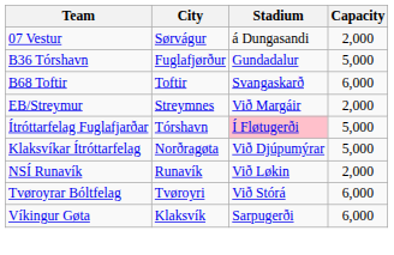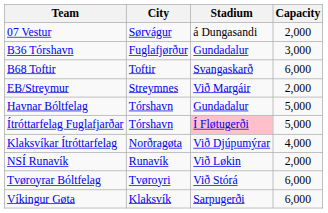B36 Tórshavn | Capacity: 5,000 -> 3,000
+ row: Havnar Bóltfelag | Tórshavn | Gundadalur | 5,000
Klaksvíkar Ítróttarfelag | Capacity: 5,000 -> 4,000
